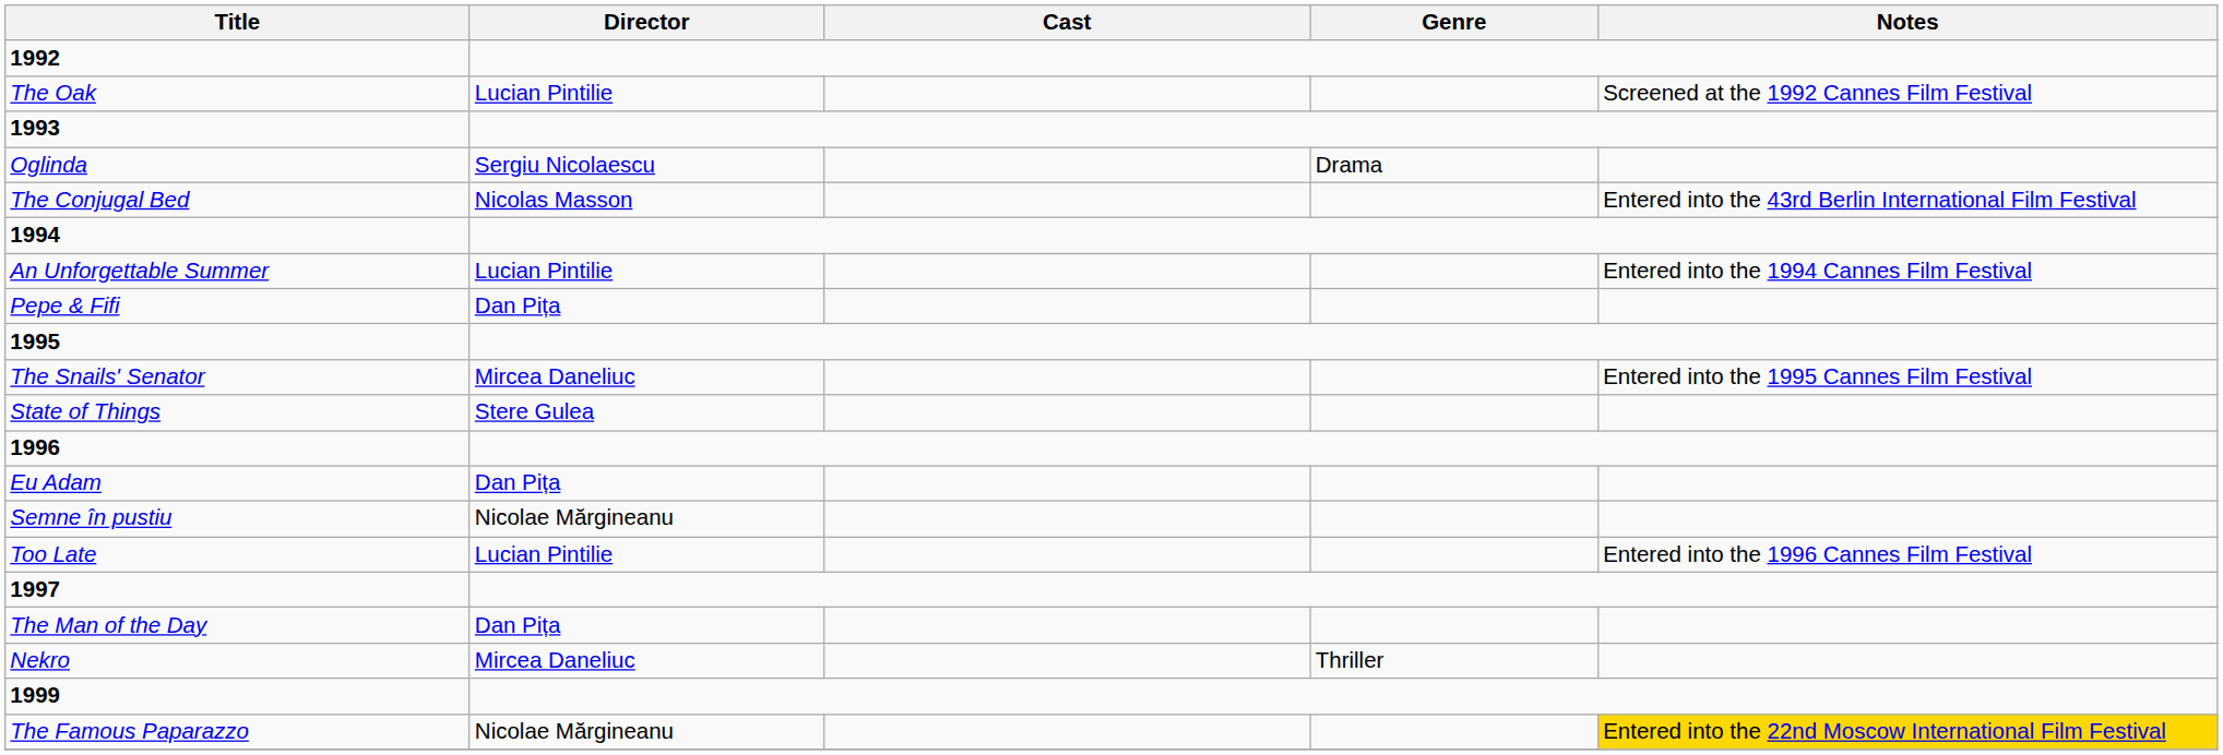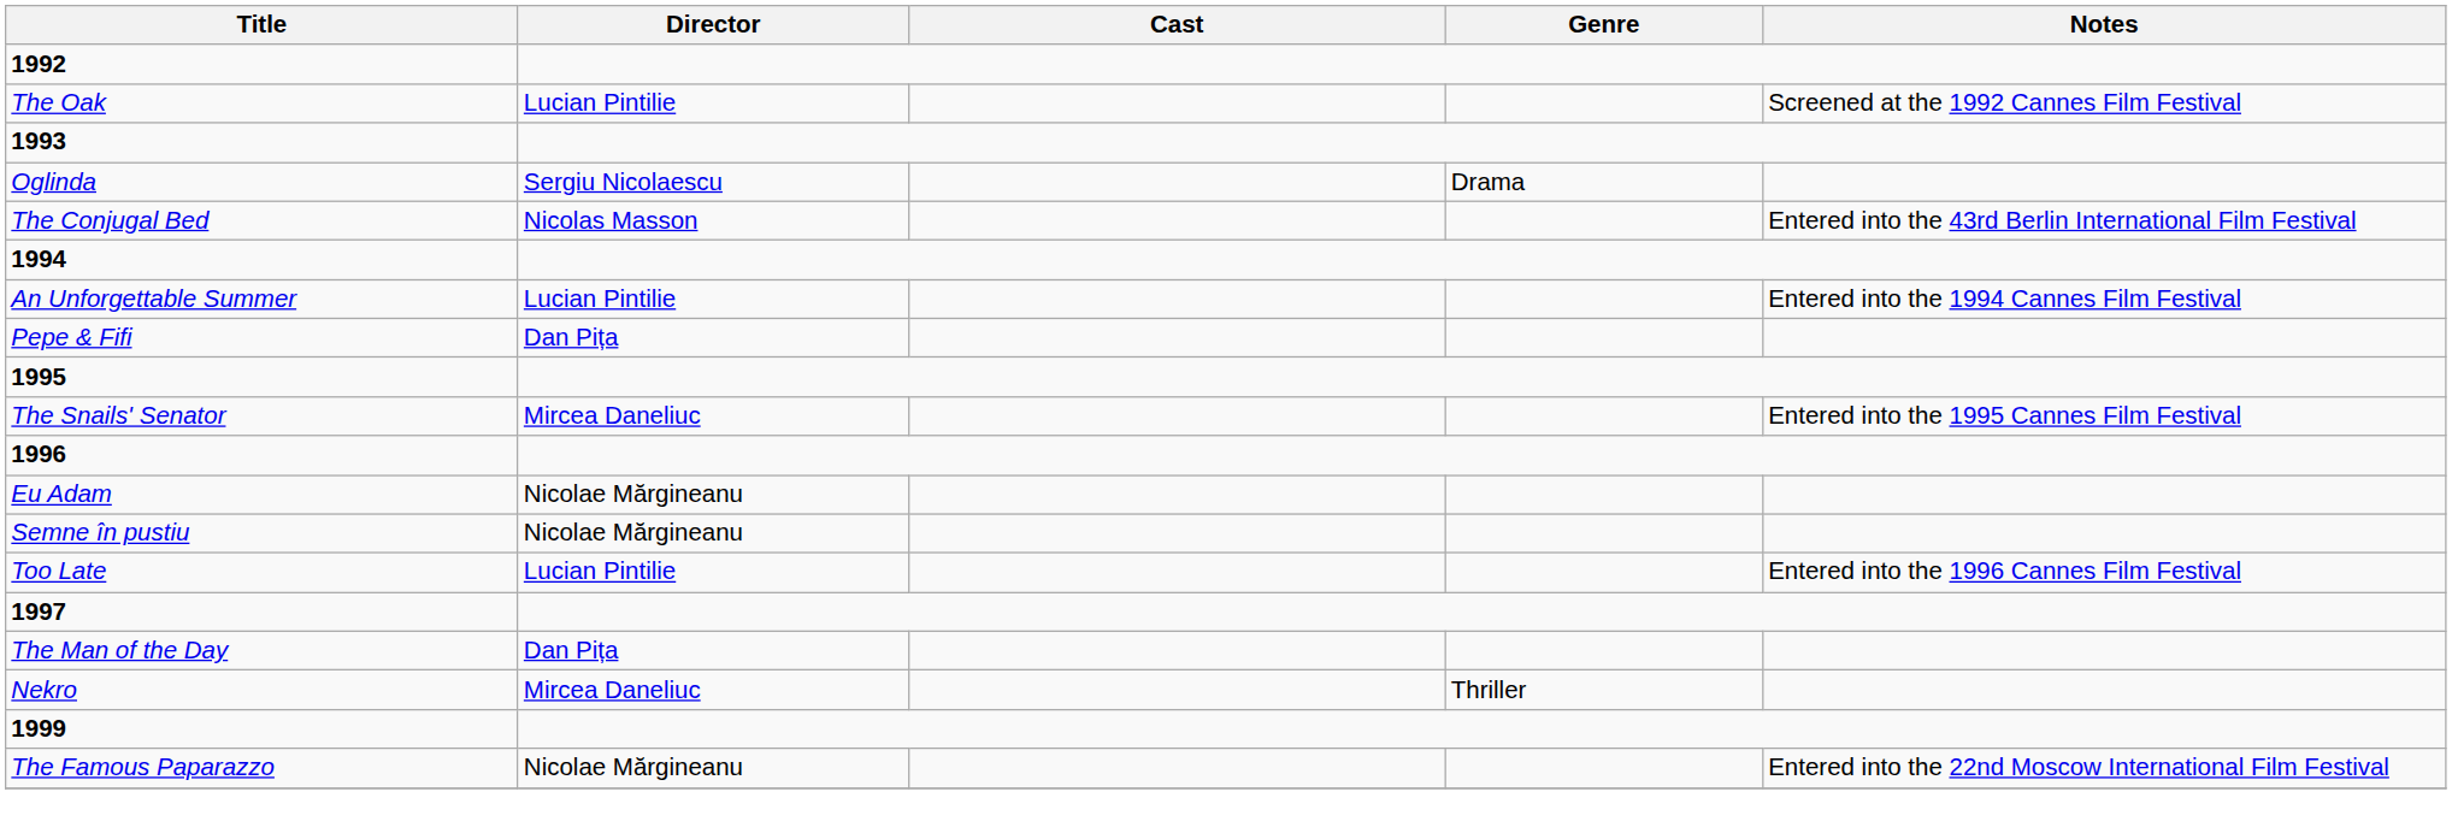- row: State of Things | Stere Gulea
Eu Adam | Director: Dan Pița -> Nicolae Mărgineanu
The Famous Paparazzo | Notes: gold background -> no background
